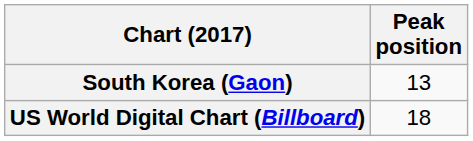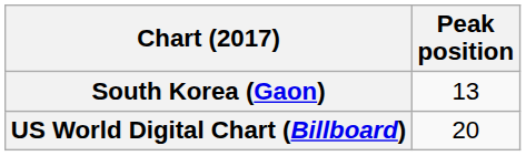US World Digital Chart (Billboard) | Peak position: 18 -> 20
